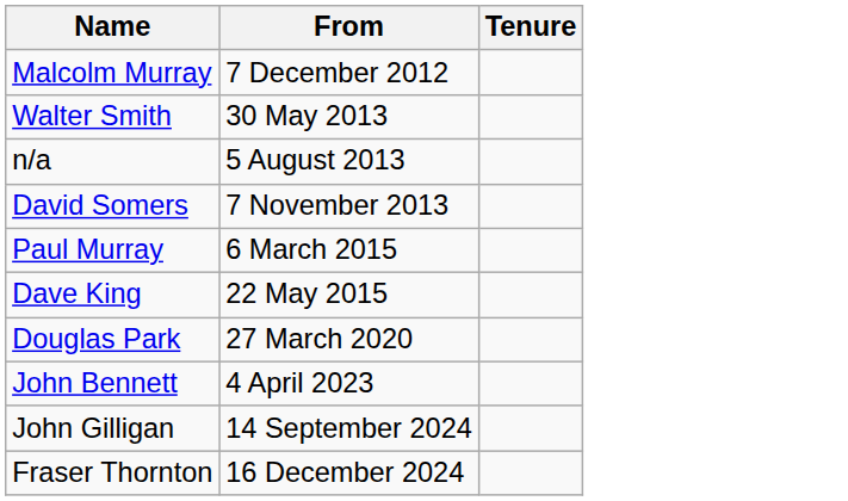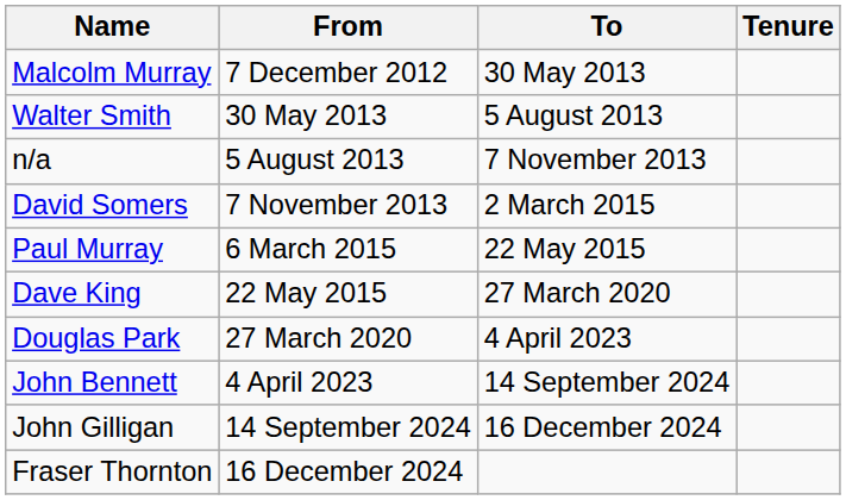+ column: To | 30 May 2013 | 5 August 2013 | 7 November 2013 | 2 March 2015 | 22 May 2015 | 27 March 2020 | 4 April 2023 | 14 September 2024 | 16 December 2024
